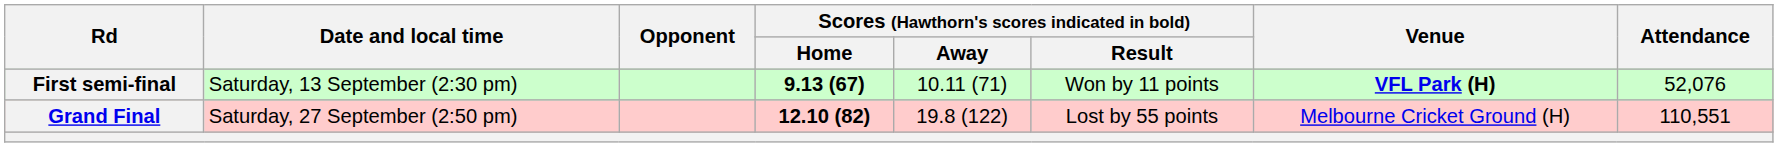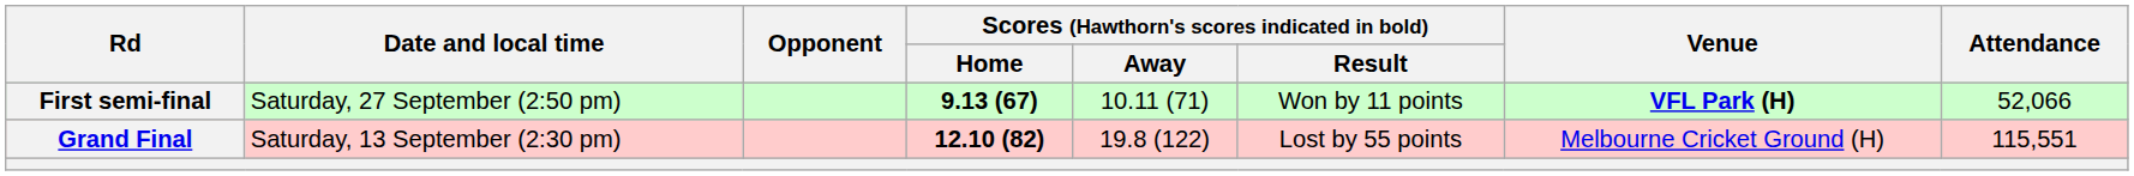First semi-final | Date and local time: Saturday, 13 September (2:30 pm) -> Saturday, 27 September (2:50 pm)
First semi-final | Attendance: 52,076 -> 52,066
Grand Final | Date and local time: Saturday, 27 September (2:50 pm) -> Saturday, 13 September (2:30 pm)
Grand Final | Attendance: 110,551 -> 115,551
